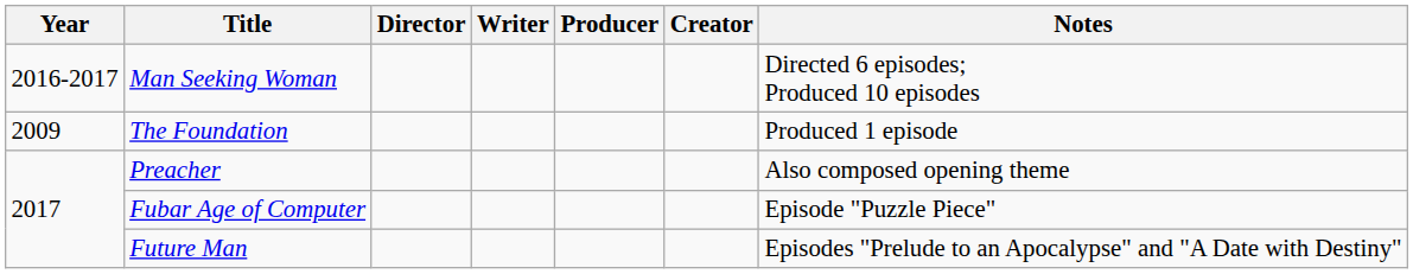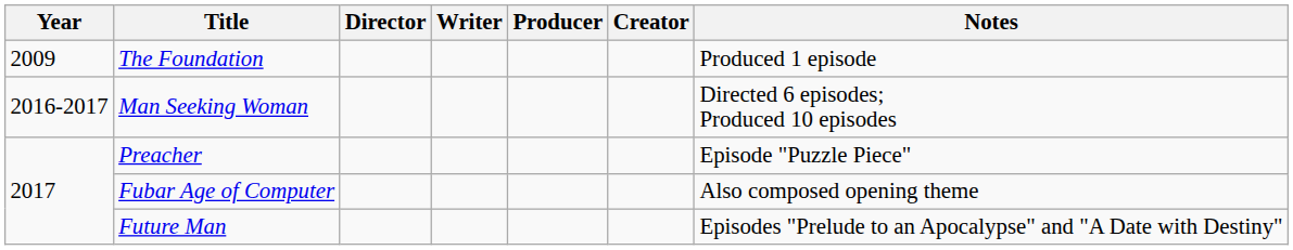rows swapped: The Foundation <-> Man Seeking Woman
Preacher | Notes: Also composed opening theme -> Episode "Puzzle Piece"
Fubar Age of Computer | Notes: Episode "Puzzle Piece" -> Also composed opening theme
